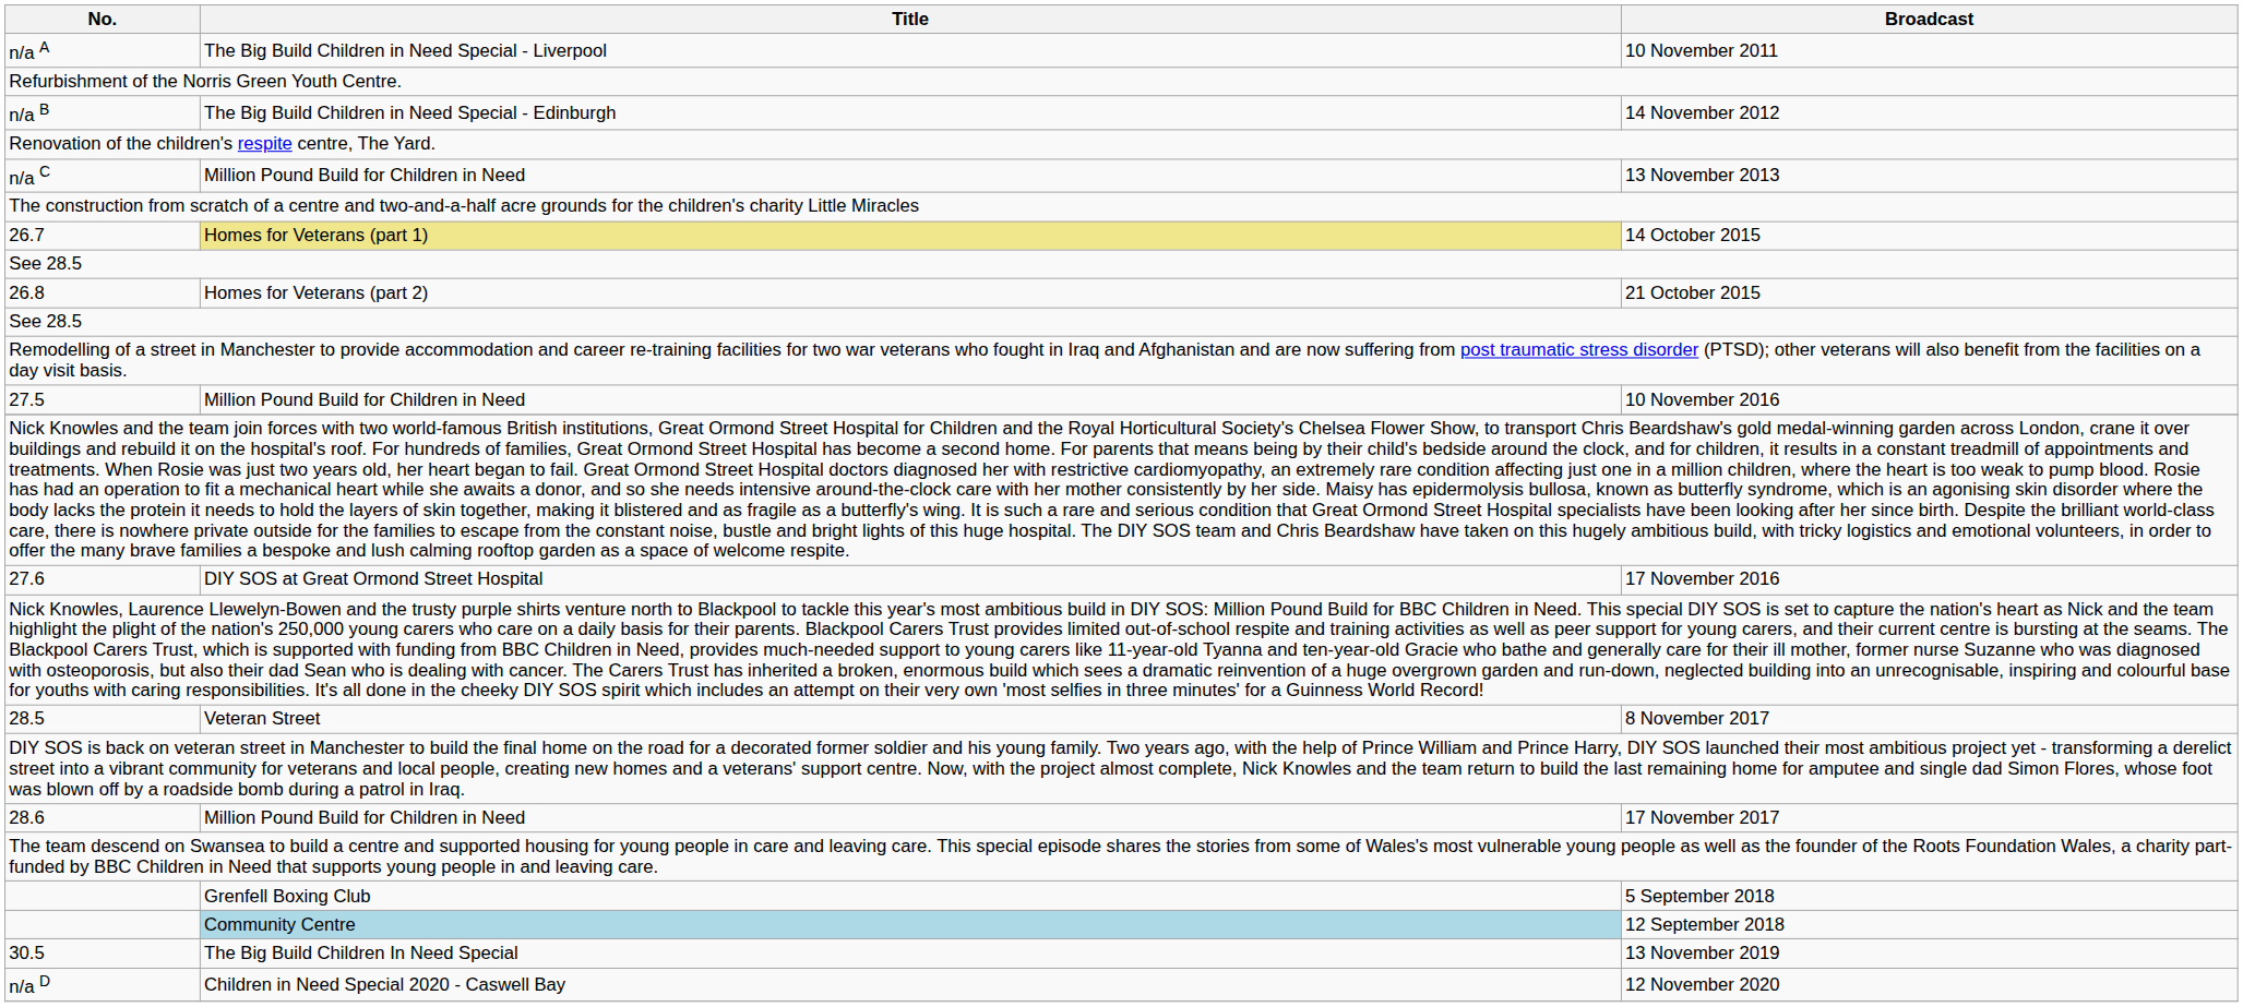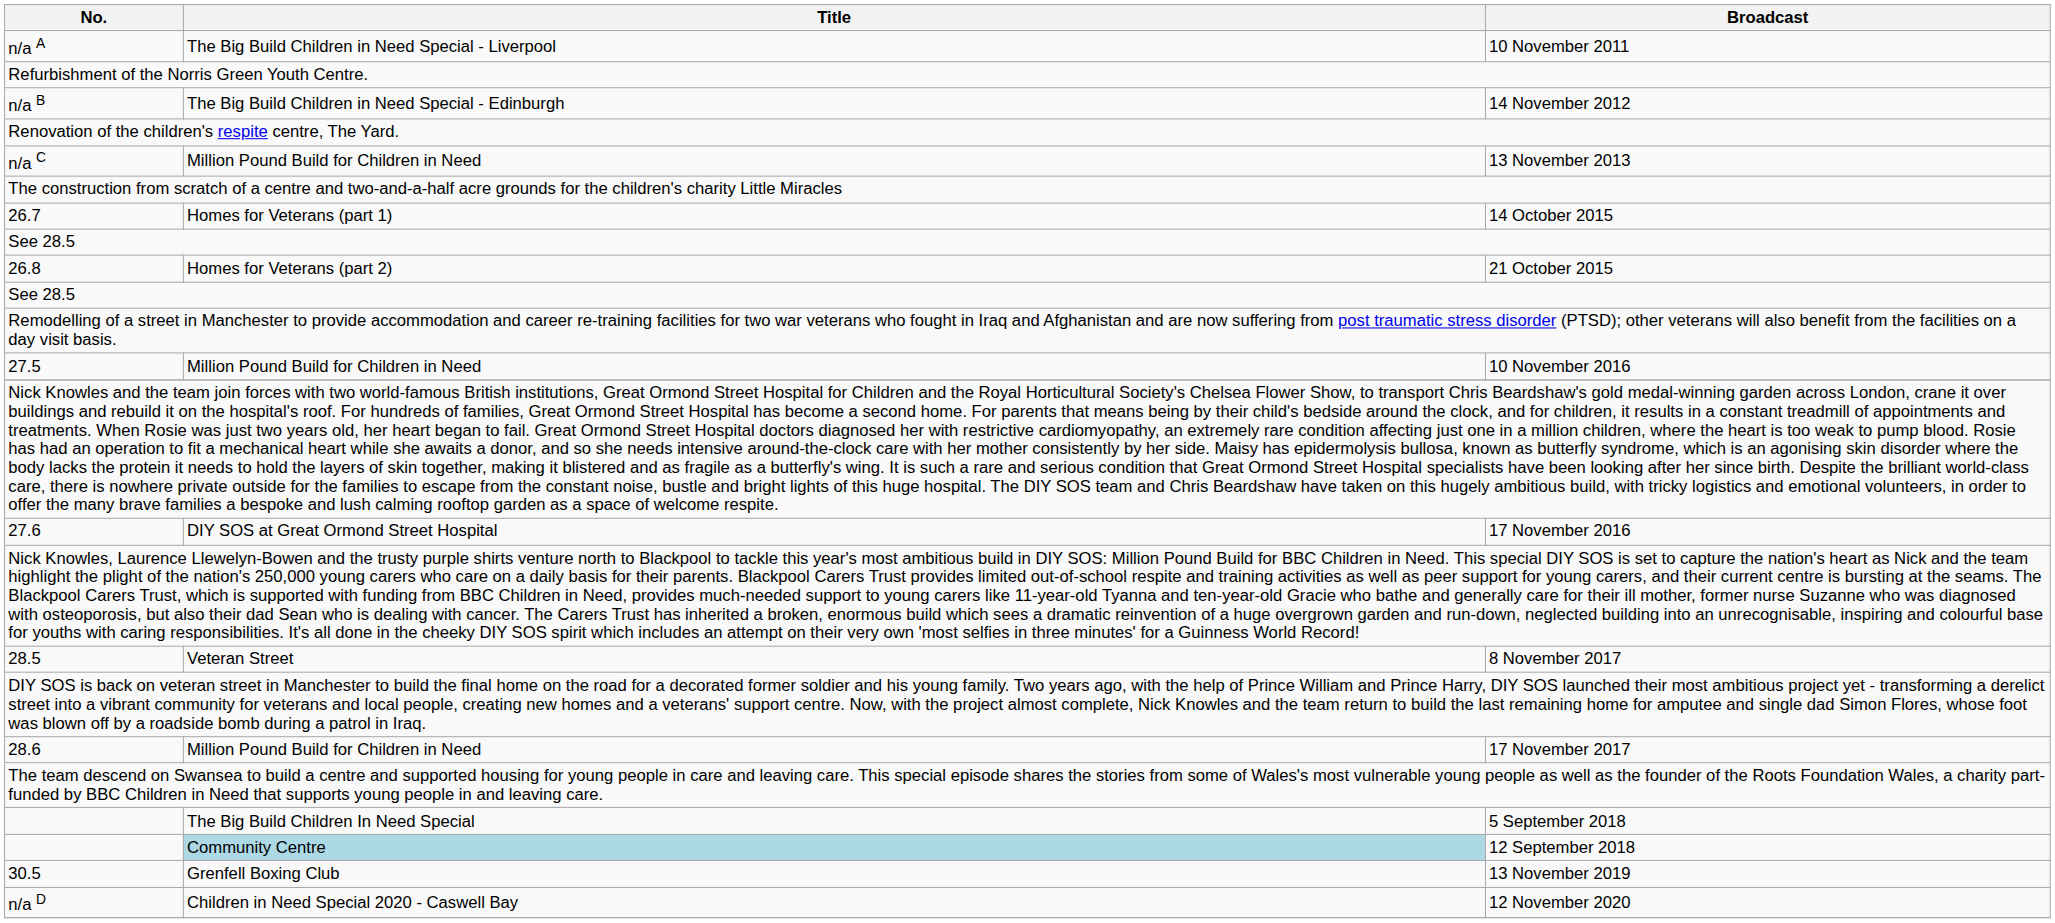14 October 2015 | Title: khaki background -> no background
5 September 2018 | Title: Grenfell Boxing Club -> The Big Build Children In Need Special
13 November 2019 | Title: The Big Build Children In Need Special -> Grenfell Boxing Club
